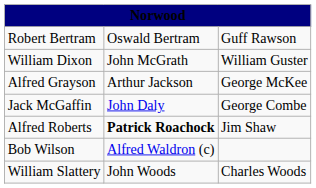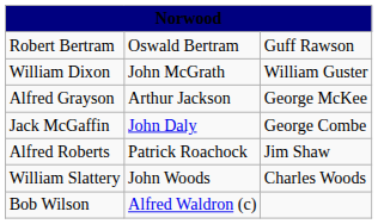Alfred Roberts | column 2: bold -> normal
rows swapped: William Slattery <-> Bob Wilson
